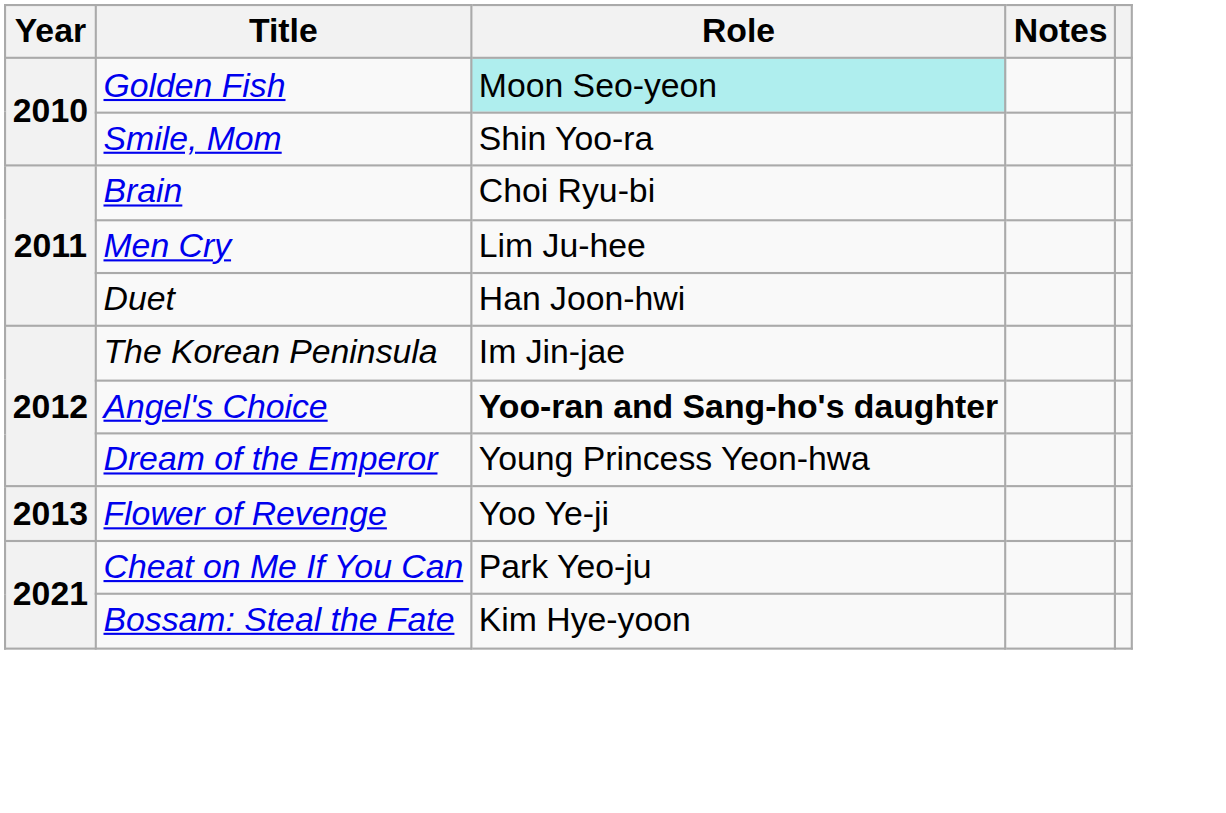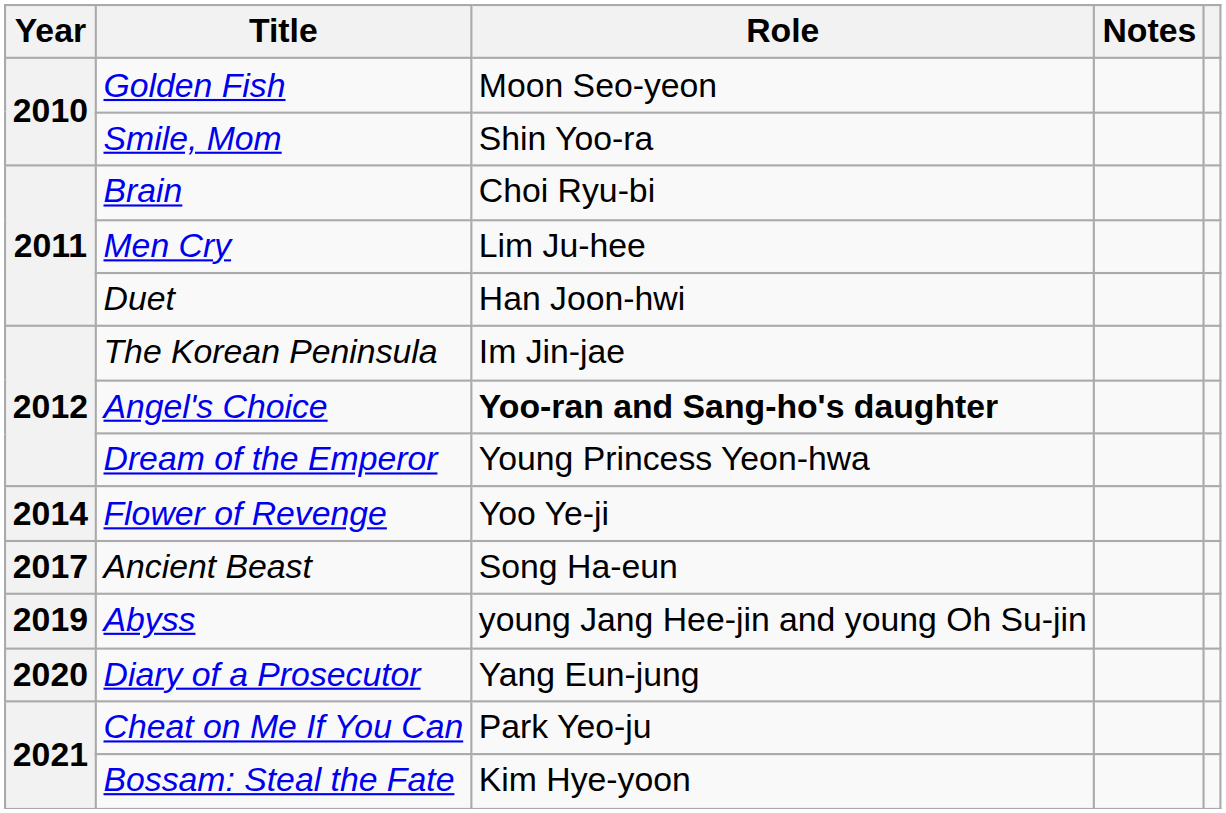Golden Fish | Role: paleturquoise background -> no background
Flower of Revenge | Year: 2013 -> 2014
+ row: 2017 | Ancient Beast | Song Ha-eun
+ row: 2019 | Abyss | young Jang Hee-jin and young Oh Su-jin
+ row: 2020 | Diary of a Prosecutor | Yang Eun-jung
